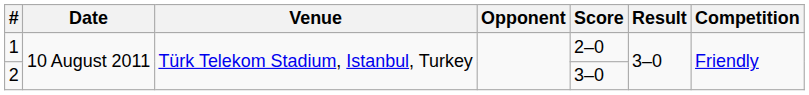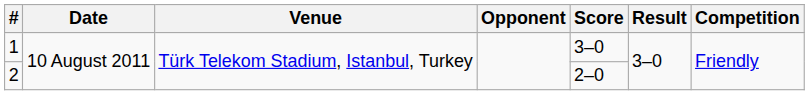1 | Score: 2–0 -> 3–0
2 | Score: 3–0 -> 2–0
